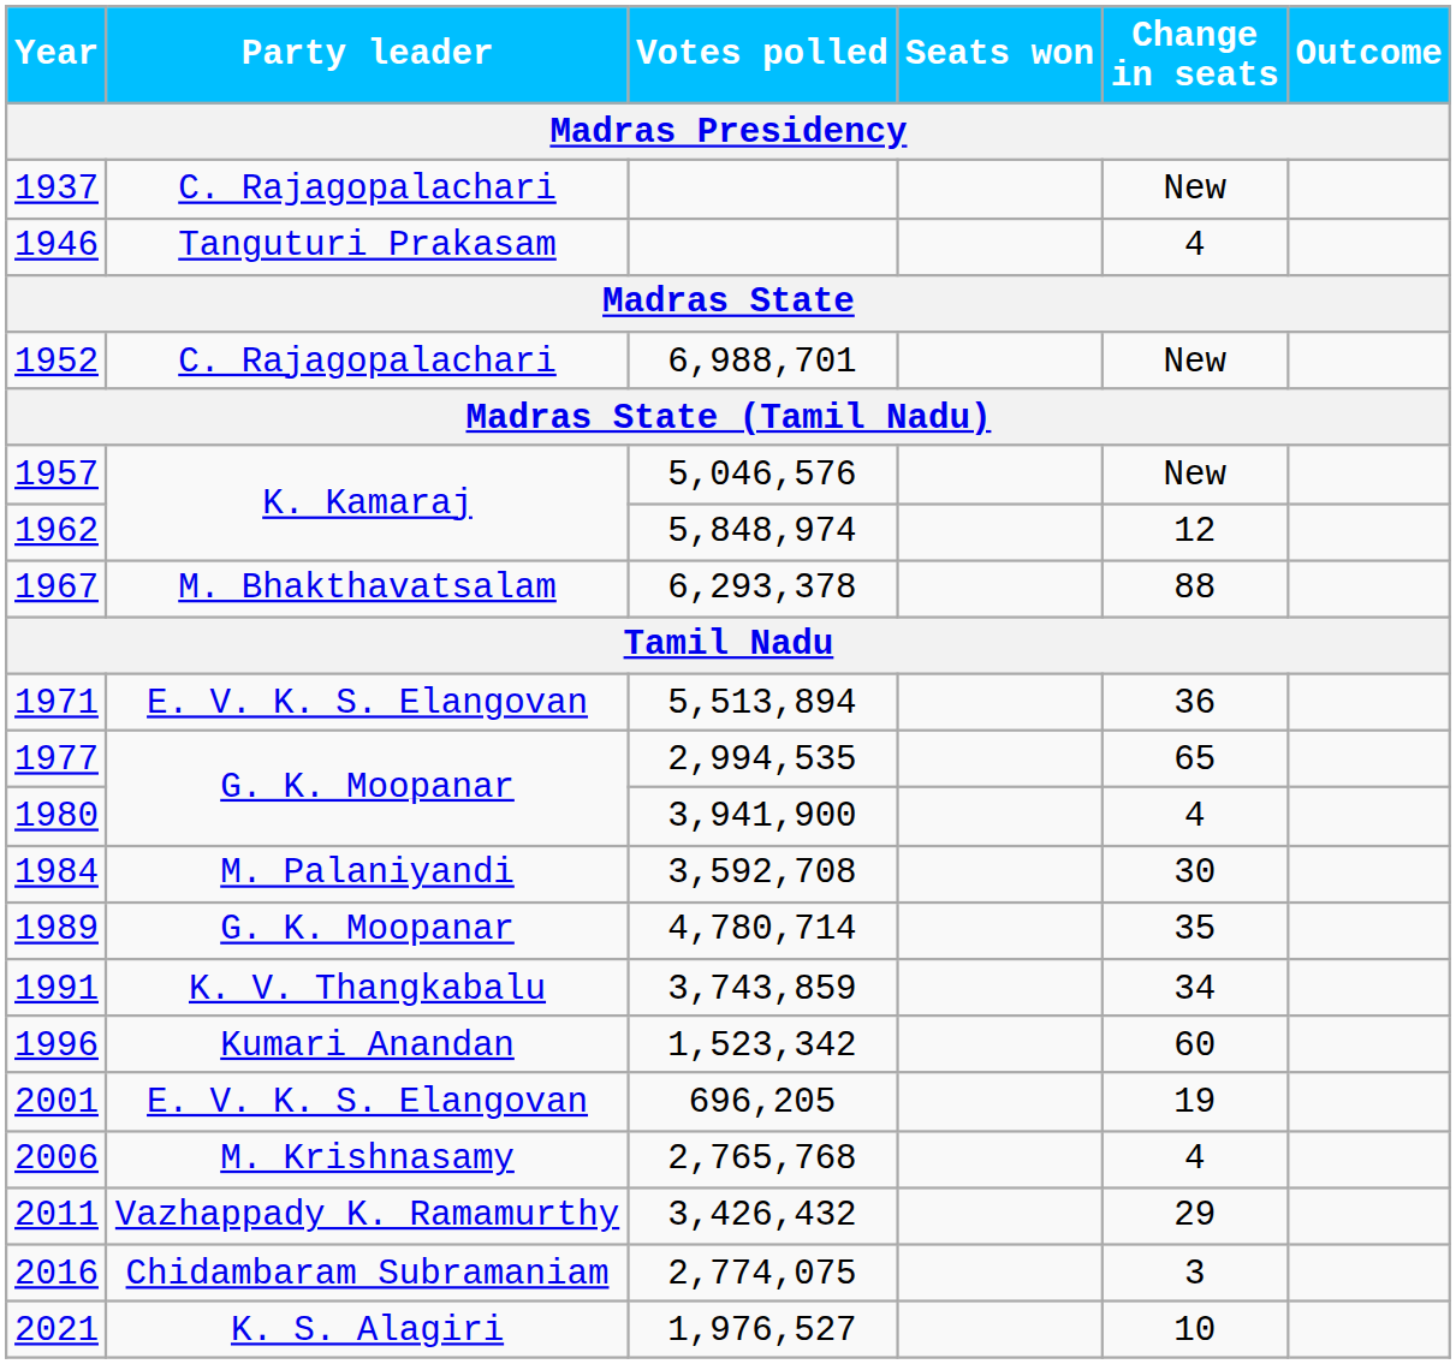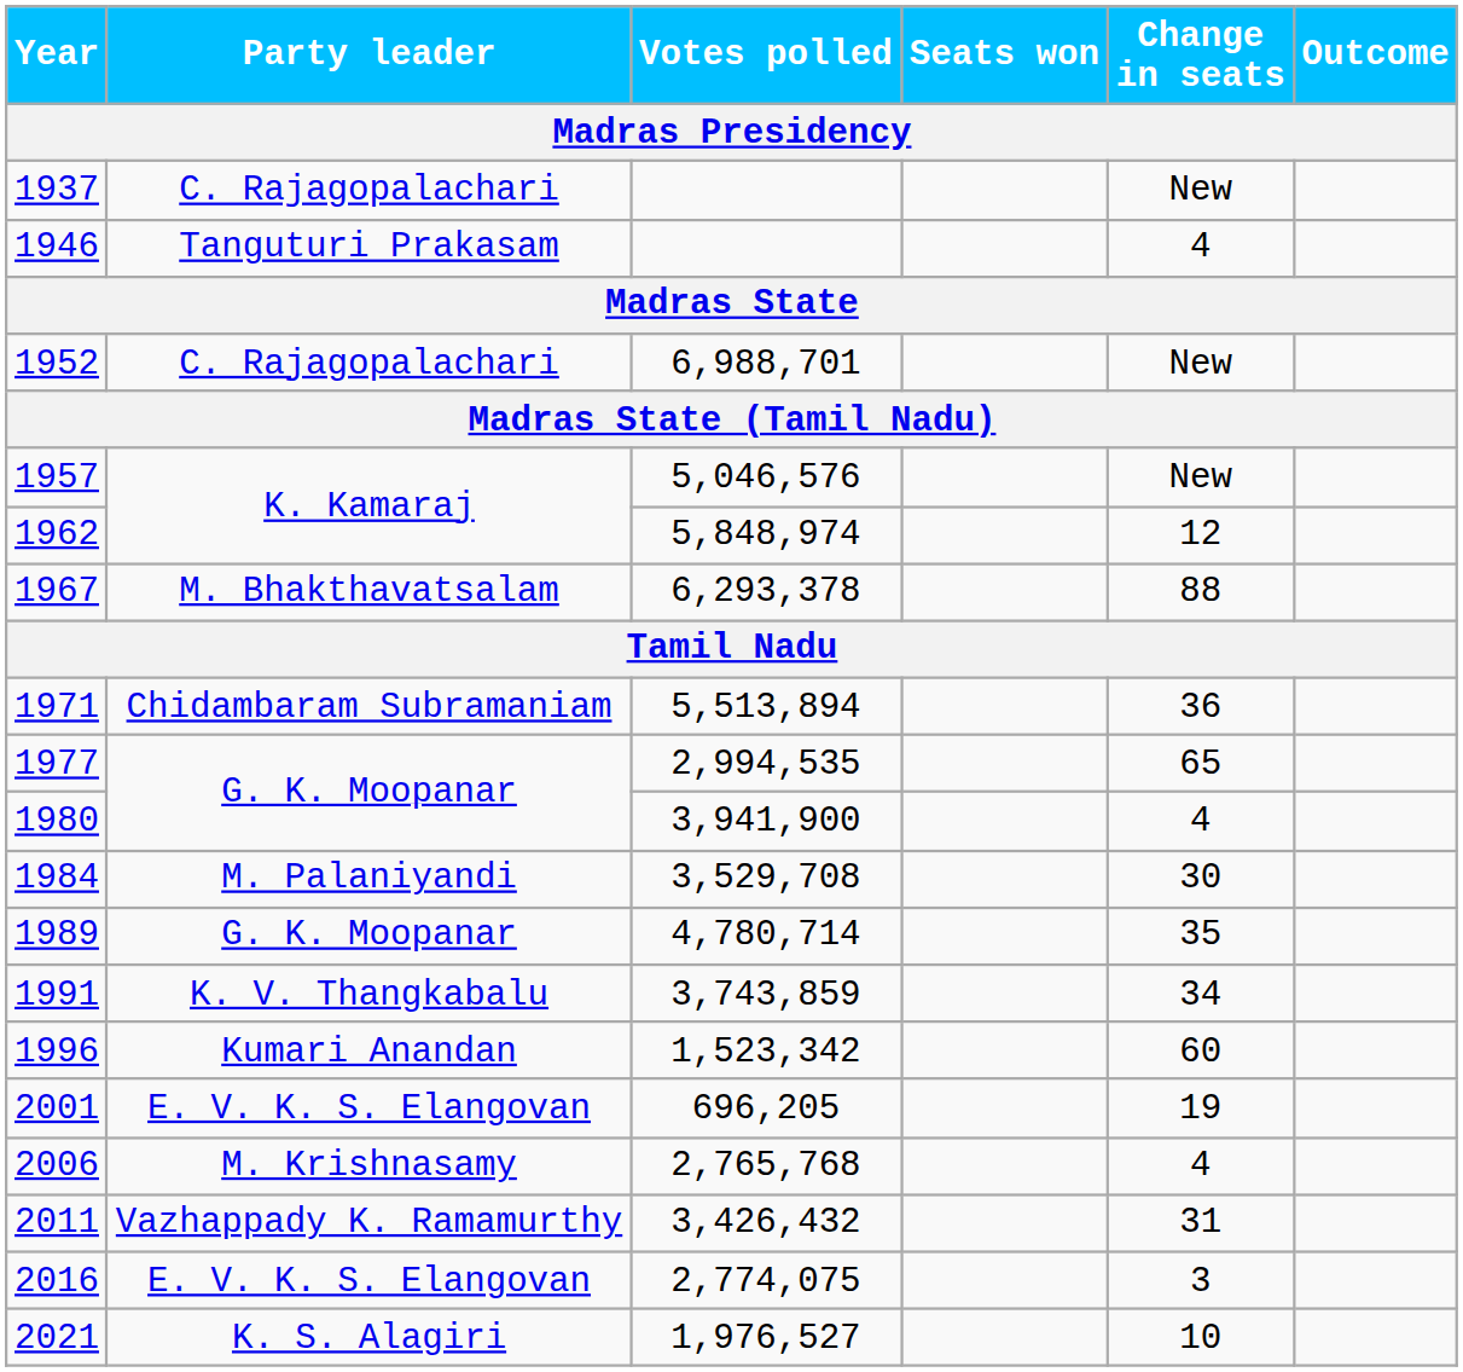1971 | Party leader: E. V. K. S. Elangovan -> Chidambaram Subramaniam
1984 | Votes polled: 3,592,708 -> 3,529,708
2011 | Change in seats: 29 -> 31
2016 | Party leader: Chidambaram Subramaniam -> E. V. K. S. Elangovan
